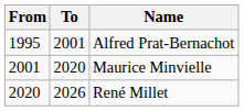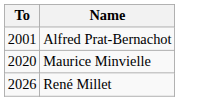- column: From | 1995 | 2001 | 2020
